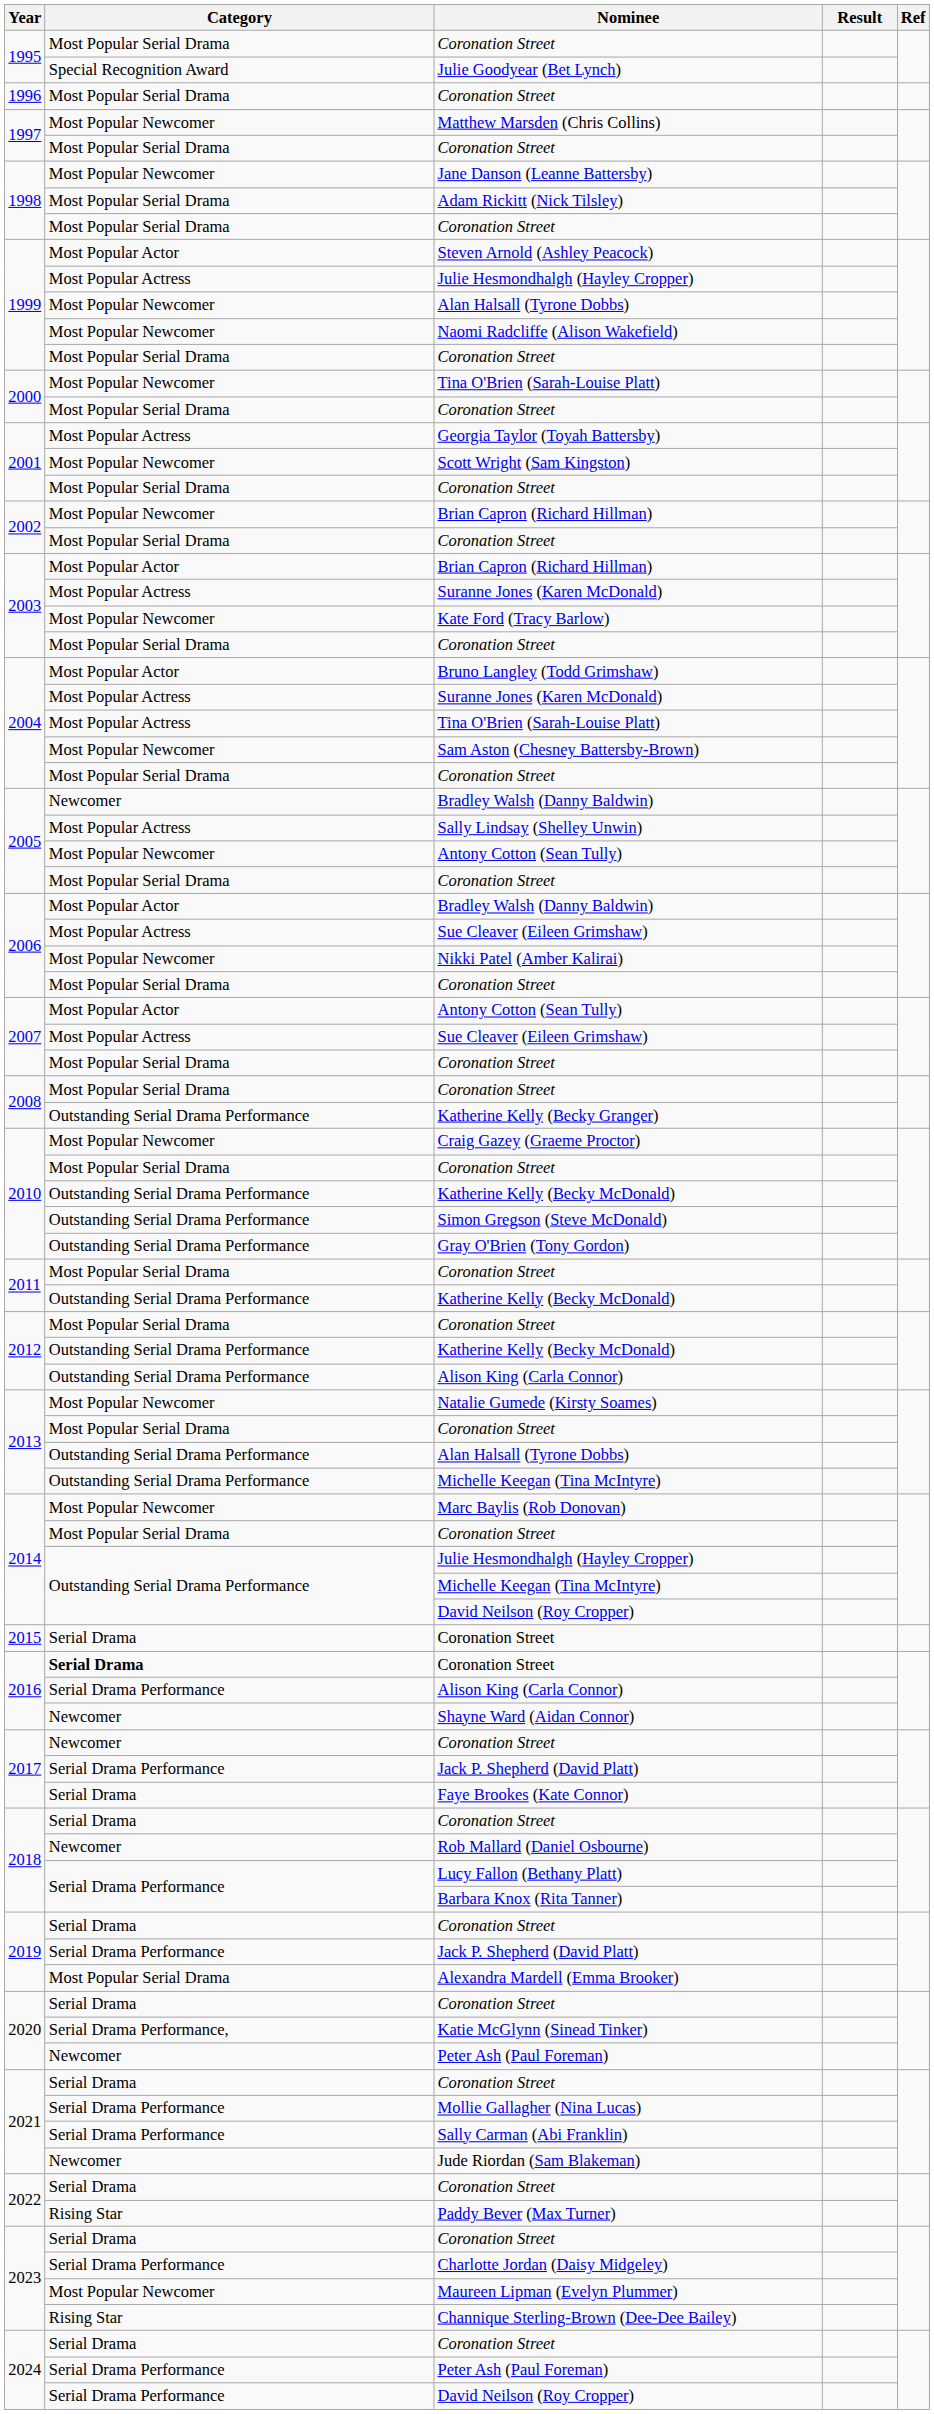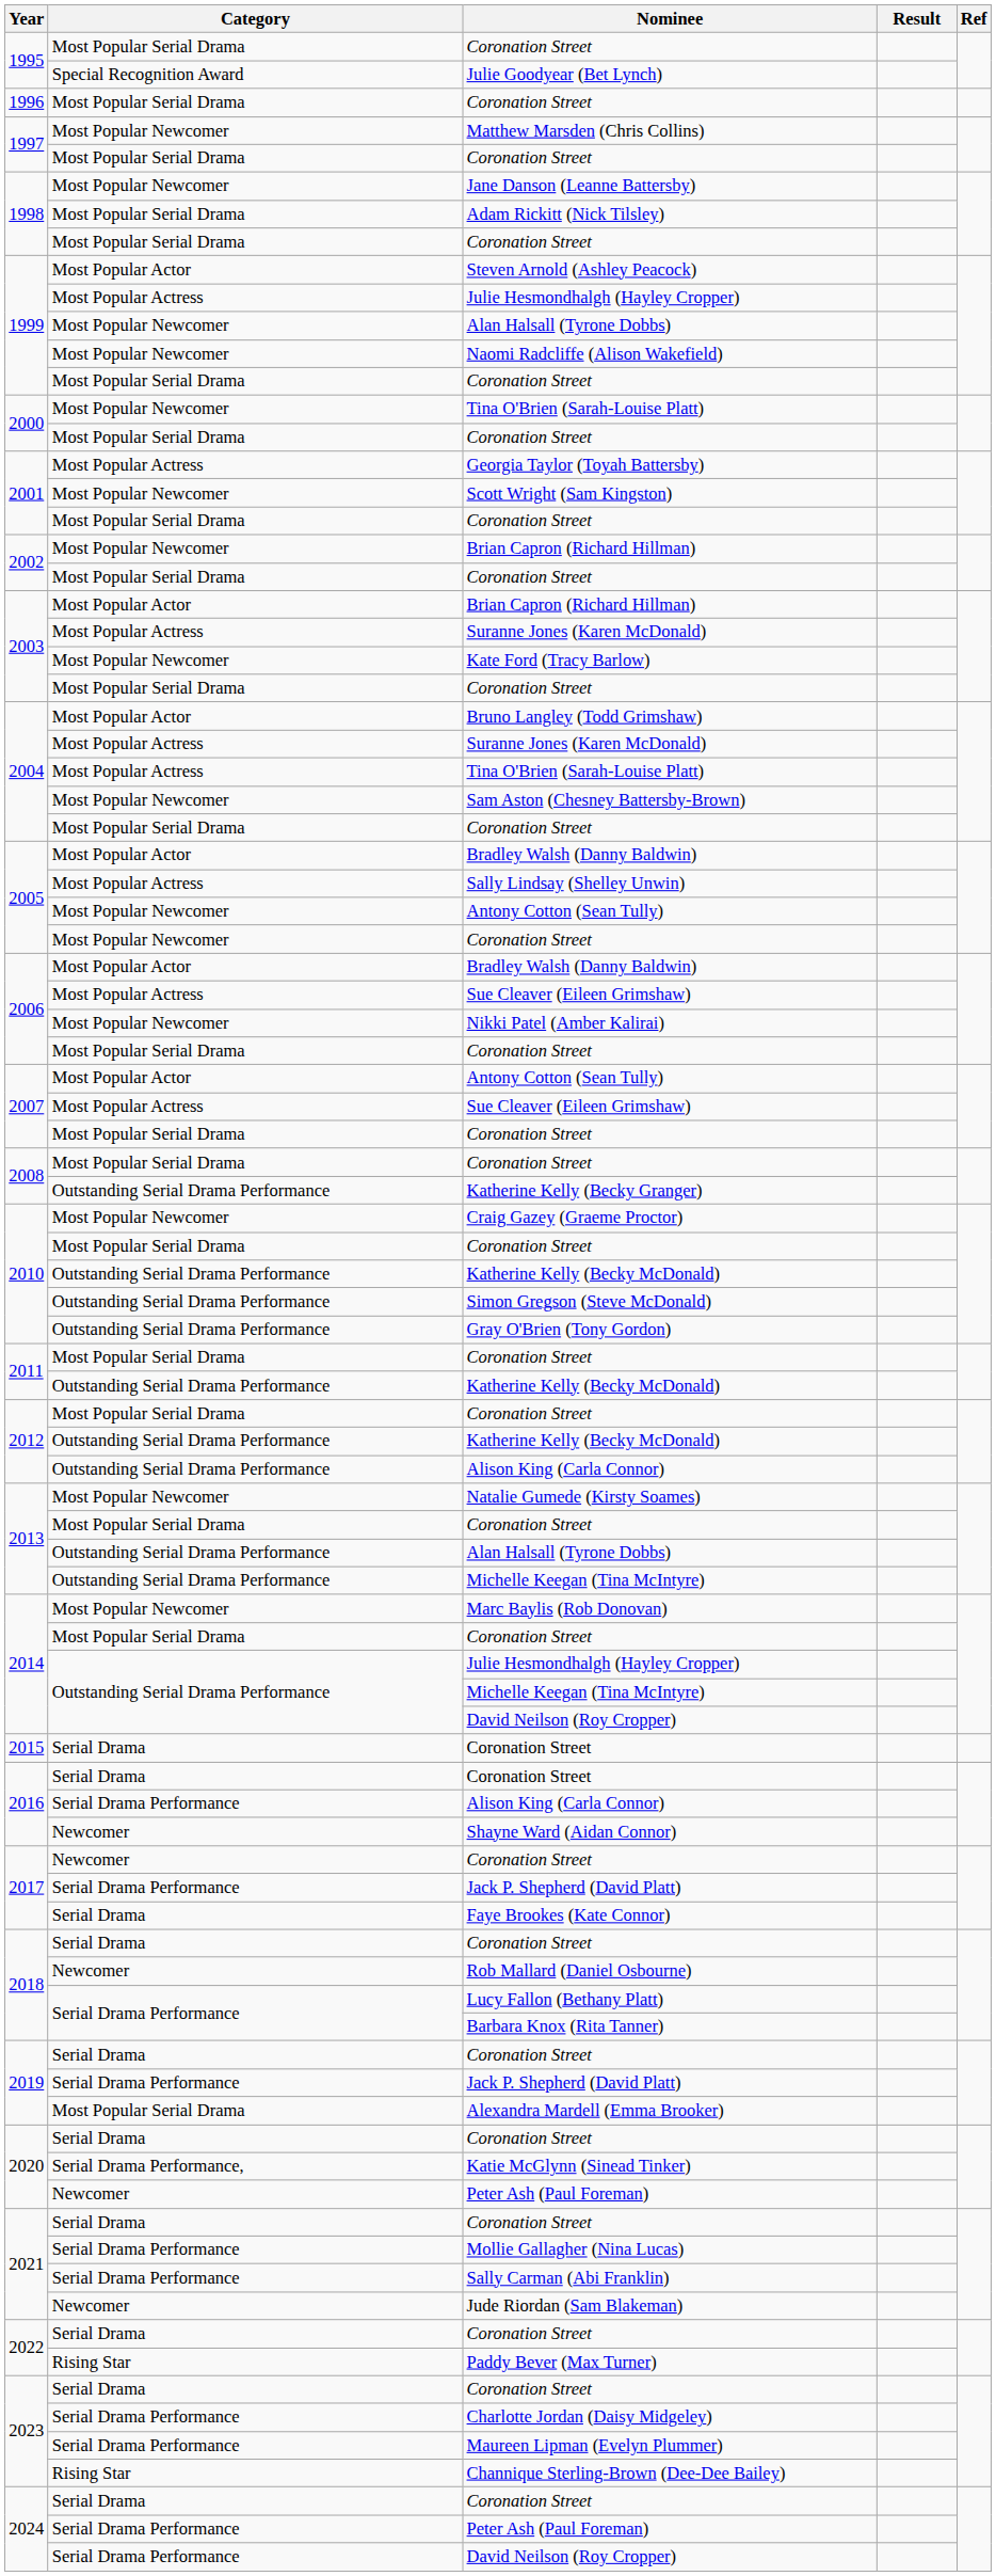2005 / Bradley Walsh (Danny Baldwin) | Category: Newcomer -> Most Popular Actor
2005 / Coronation Street | Category: Most Popular Serial Drama -> Most Popular Newcomer
2016 / Coronation Street | Category: bold -> normal
Maureen Lipman (Evelyn Plummer) | Category: Most Popular Newcomer -> Serial Drama Performance
